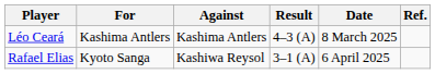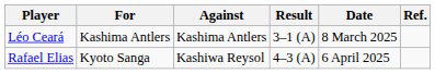Léo Ceará | Result: 4–3 (A) -> 3–1 (A)
Rafael Elias | Result: 3–1 (A) -> 4–3 (A)
